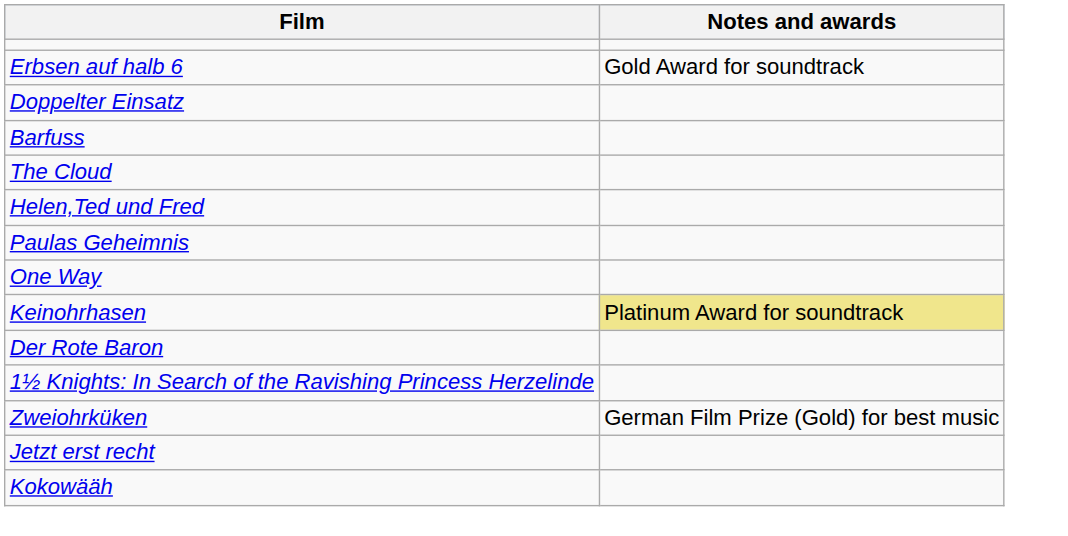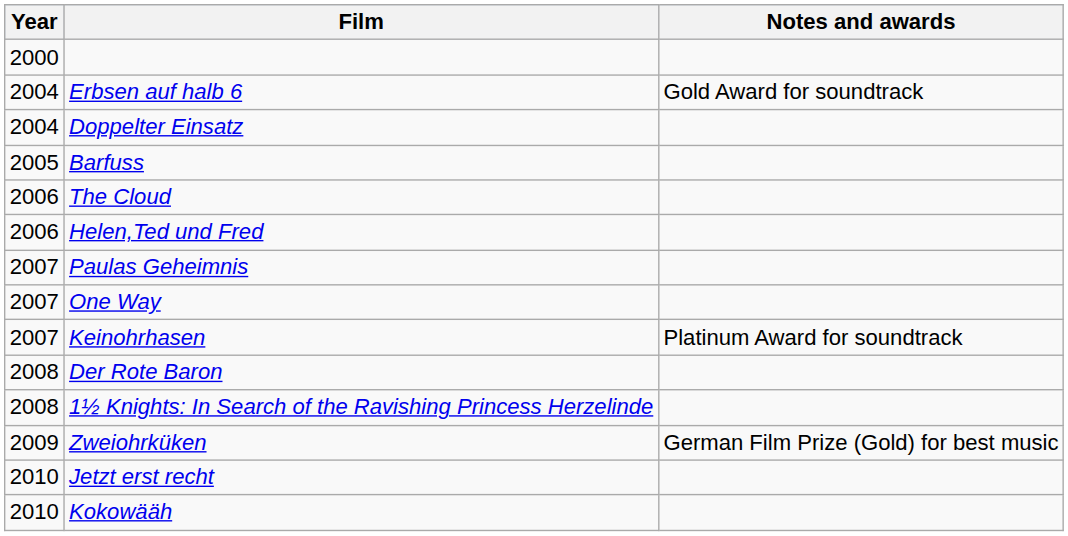+ column: Year | 2000 | 2004 | 2004 | 2005 | 2006 | 2006 | 2007 | 2007 | 2007 | 2008 | 2008 | 2009 | 2010 | 2010
Keinohrhasen | Notes and awards: khaki background -> no background
